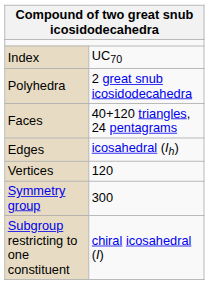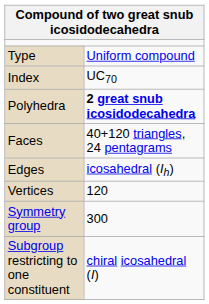+ row: Type | Uniform compound
Polyhedra | column 2: normal -> bold
